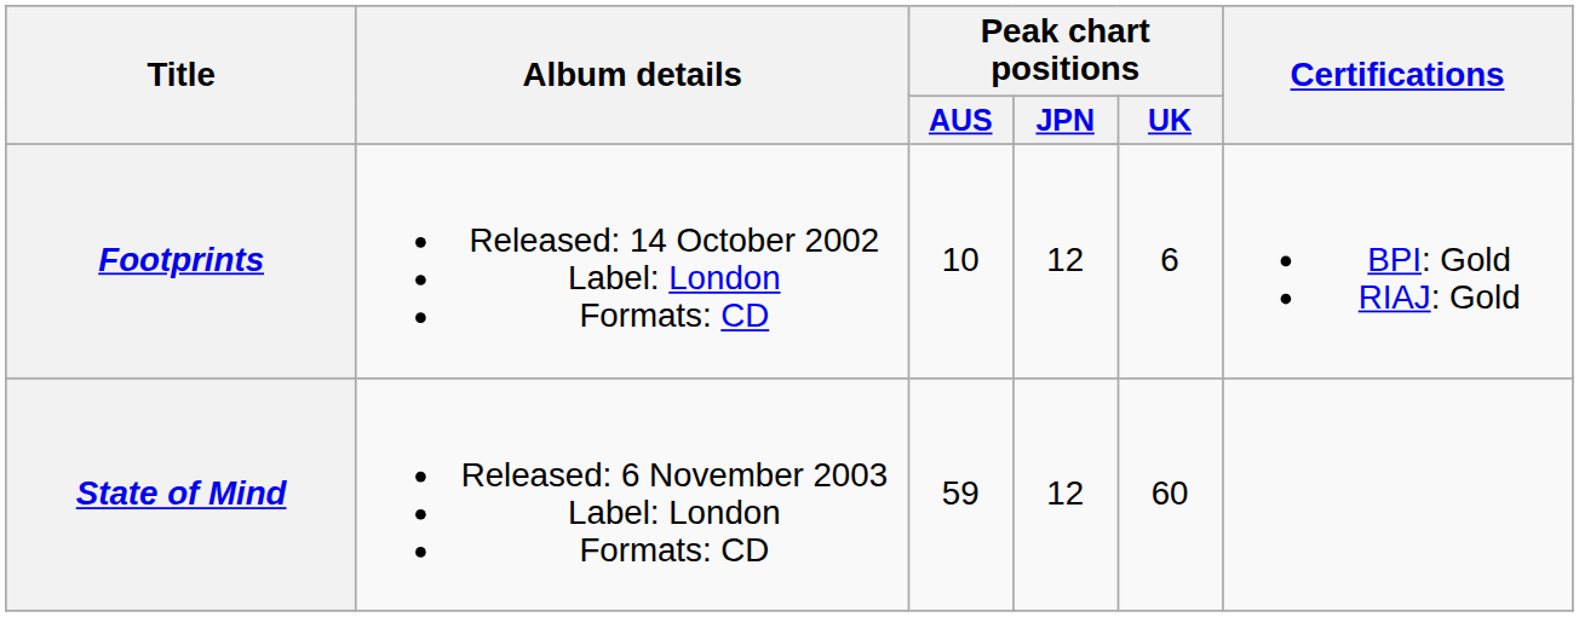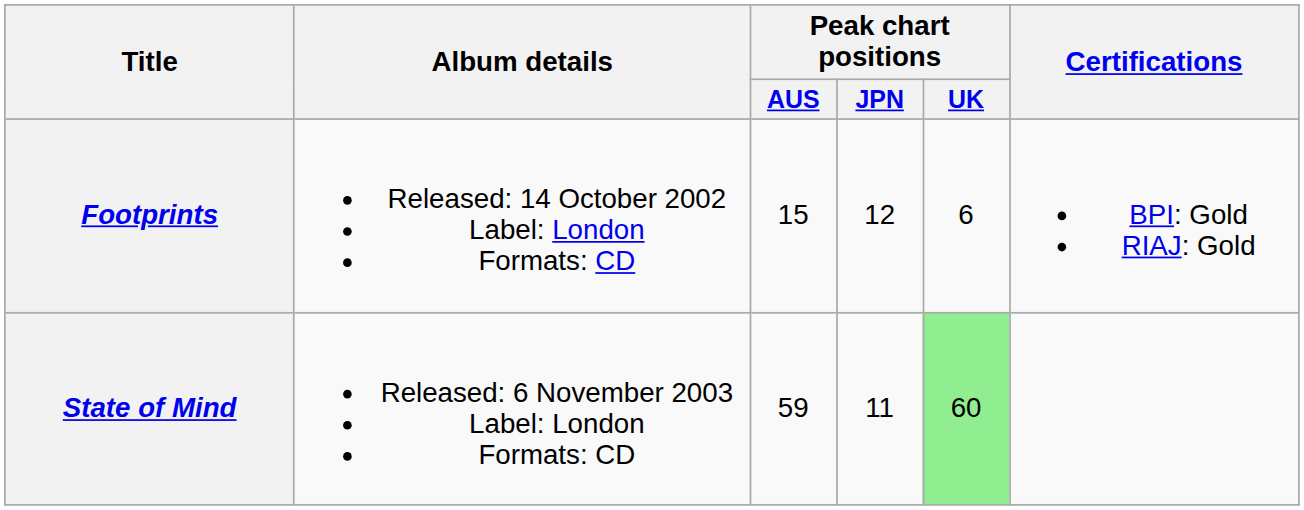Footprints | Peak chart positions / AUS: 10 -> 15
State of Mind | Peak chart positions / JPN: 12 -> 11
State of Mind | Peak chart positions / UK: no background -> lightgreen background
